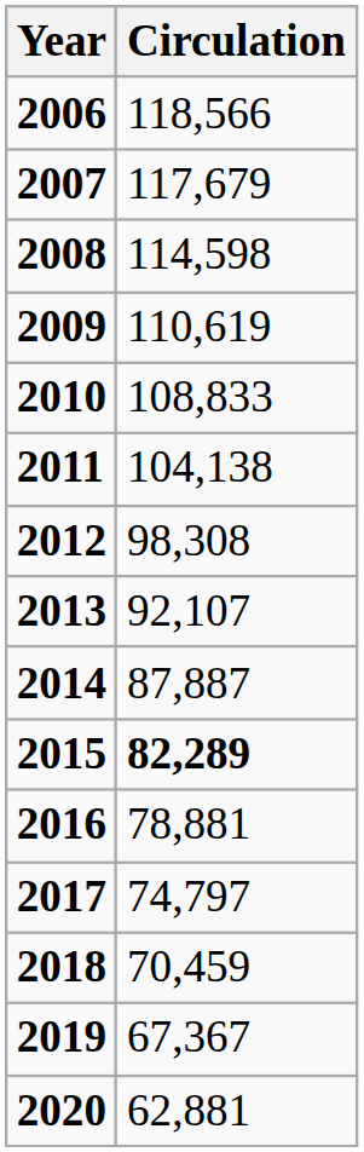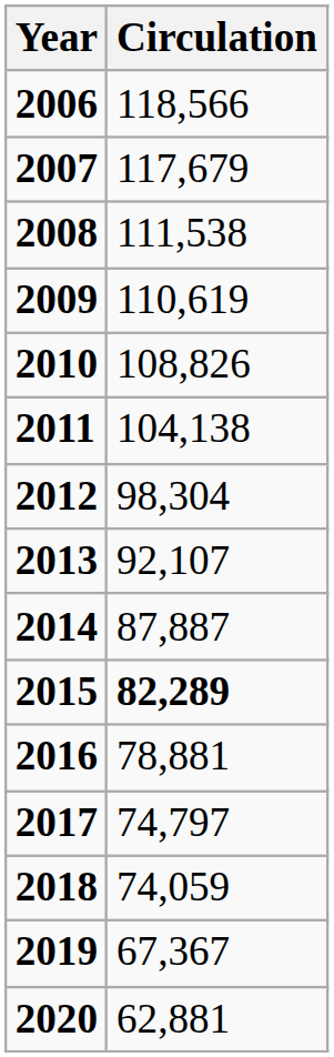2008 | Circulation: 114,598 -> 111,538
2010 | Circulation: 108,833 -> 108,826
2012 | Circulation: 98,308 -> 98,304
2018 | Circulation: 70,459 -> 74,059
